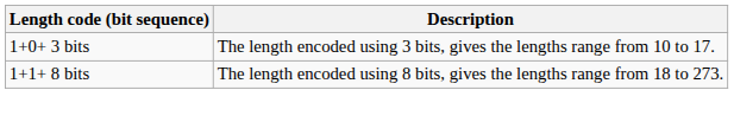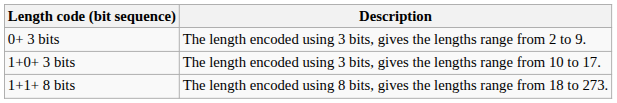+ row: 0+ 3 bits | The length encoded using 3 bits, gives the lengths range from 2 to 9.
